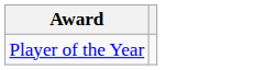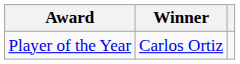+ column: Winner | Carlos Ortiz
